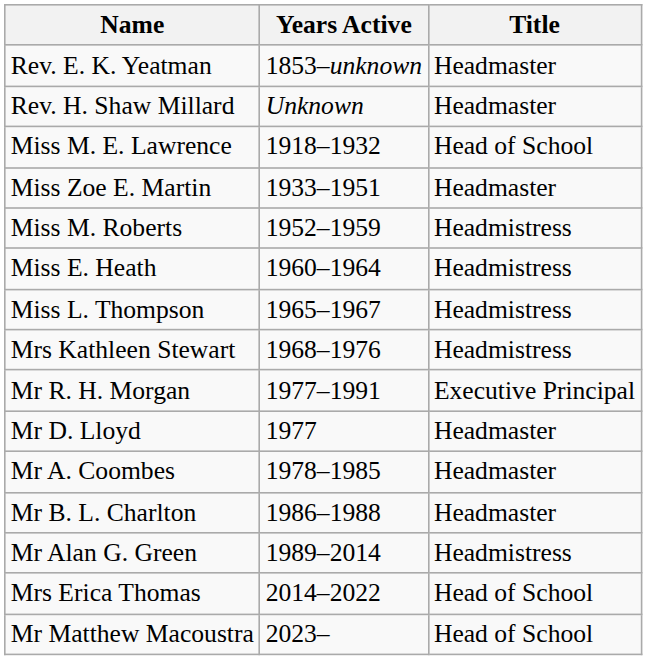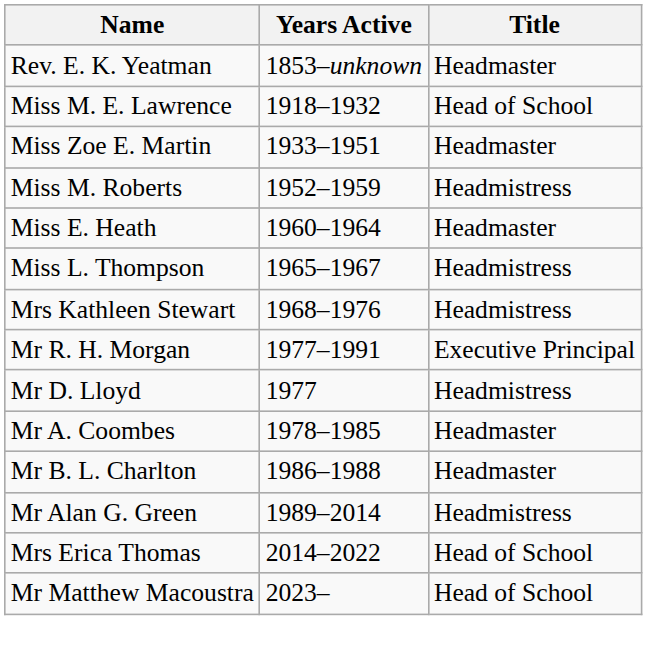- row: Rev. H. Shaw Millard | Unknown | Headmaster
Miss E. Heath | Title: Headmistress -> Headmaster
Mr D. Lloyd | Title: Headmaster -> Headmistress
